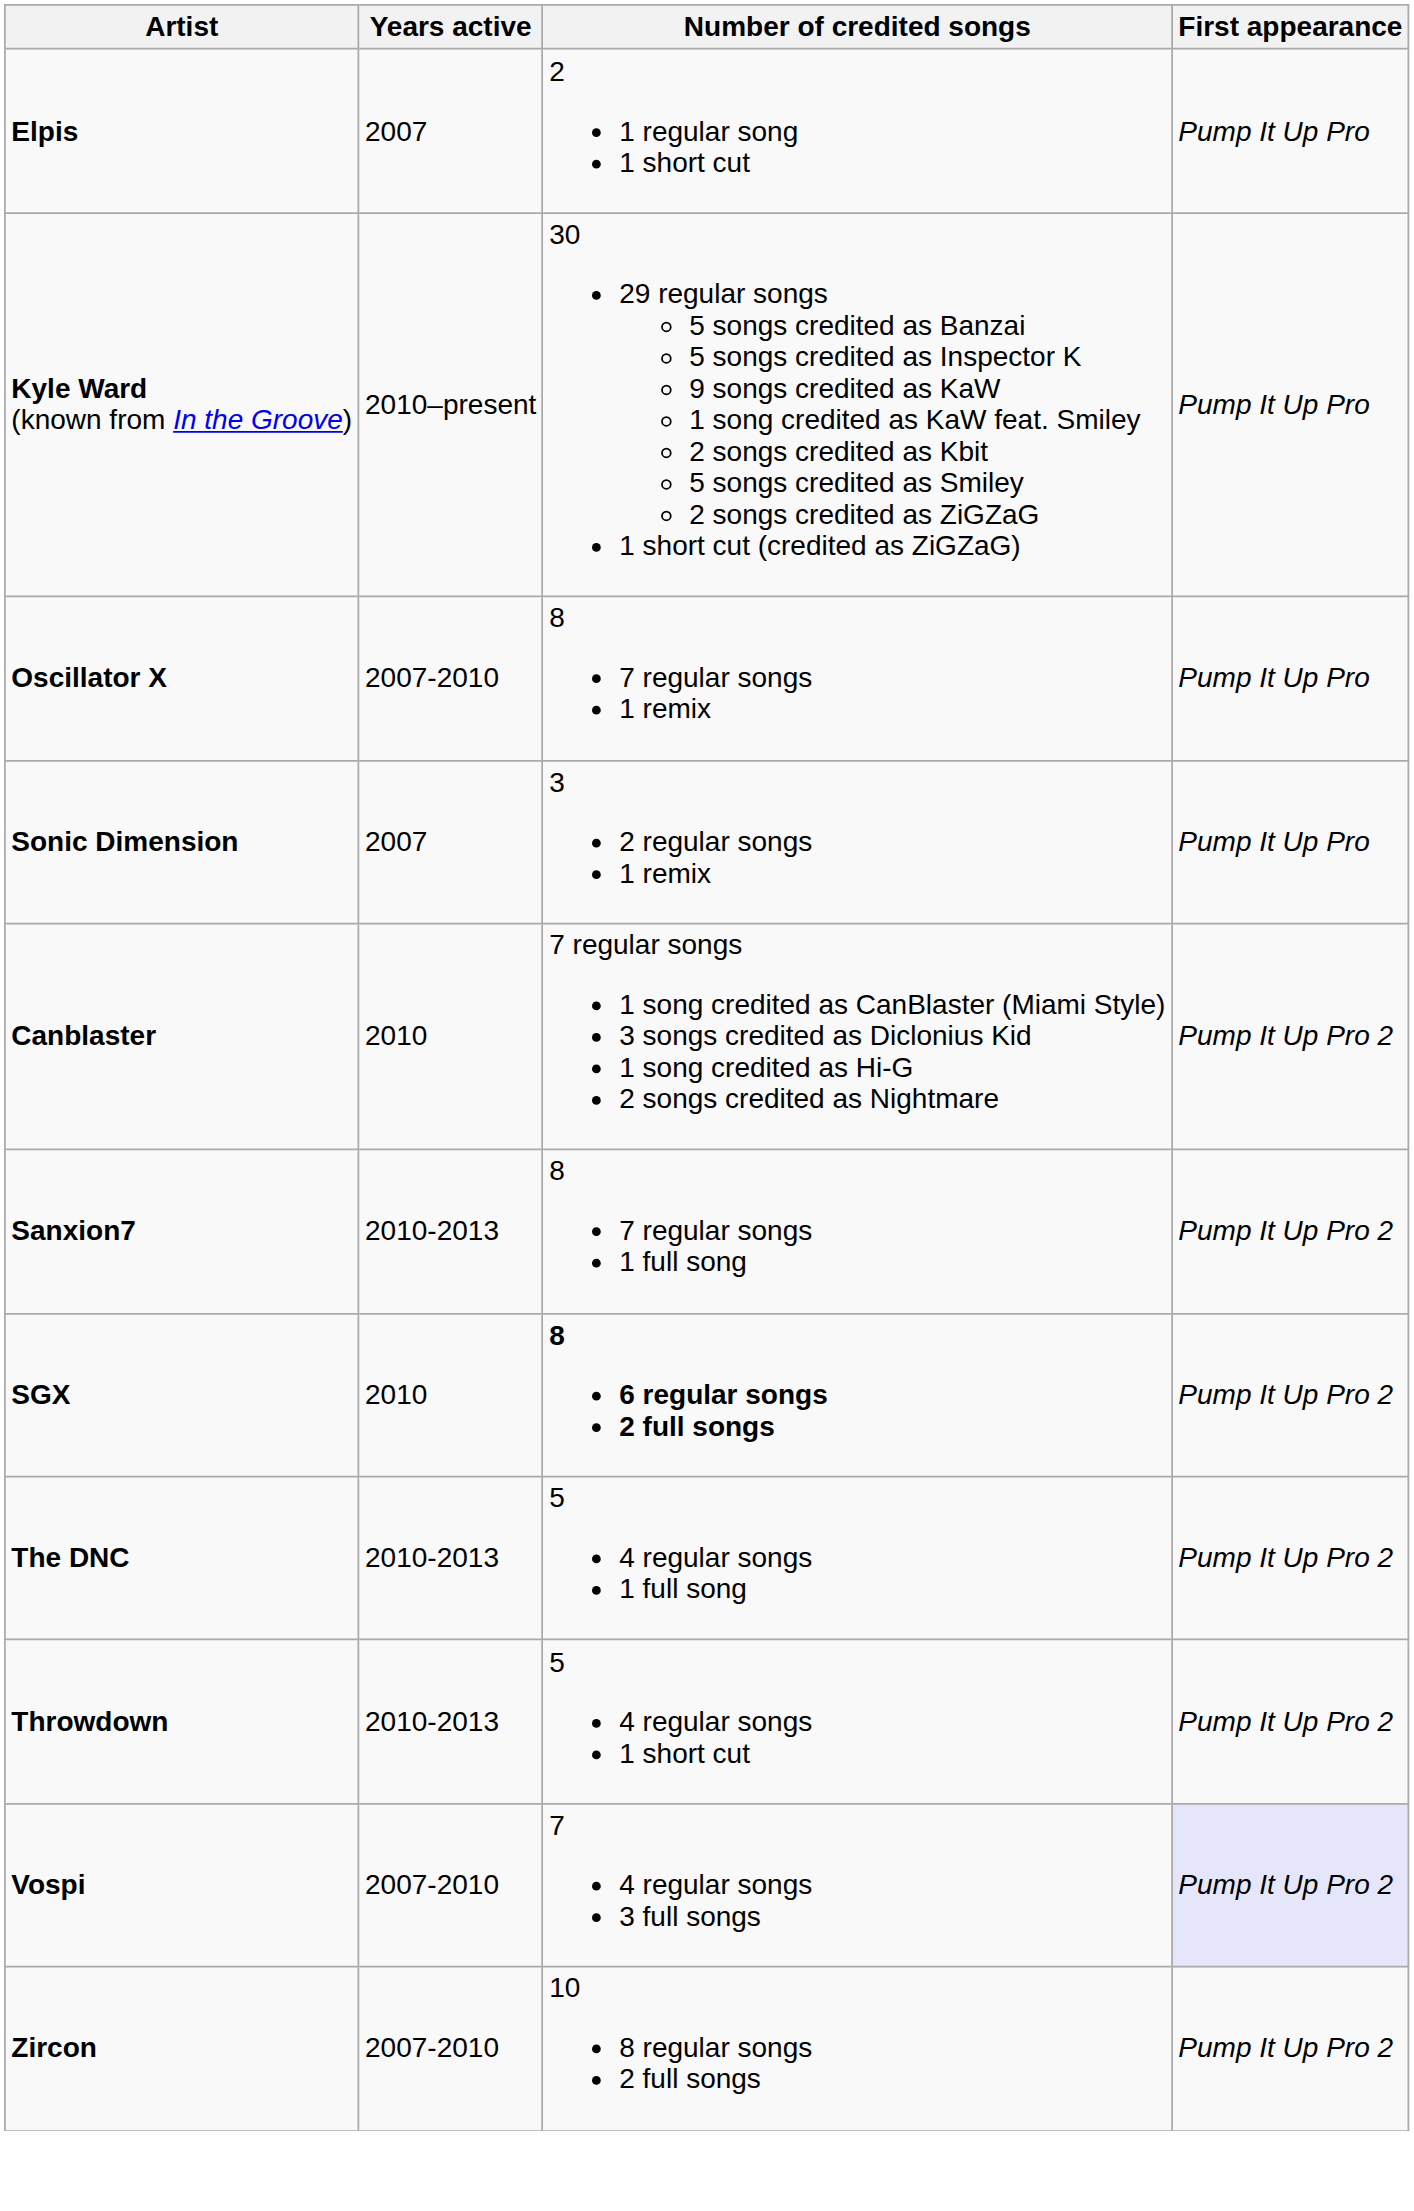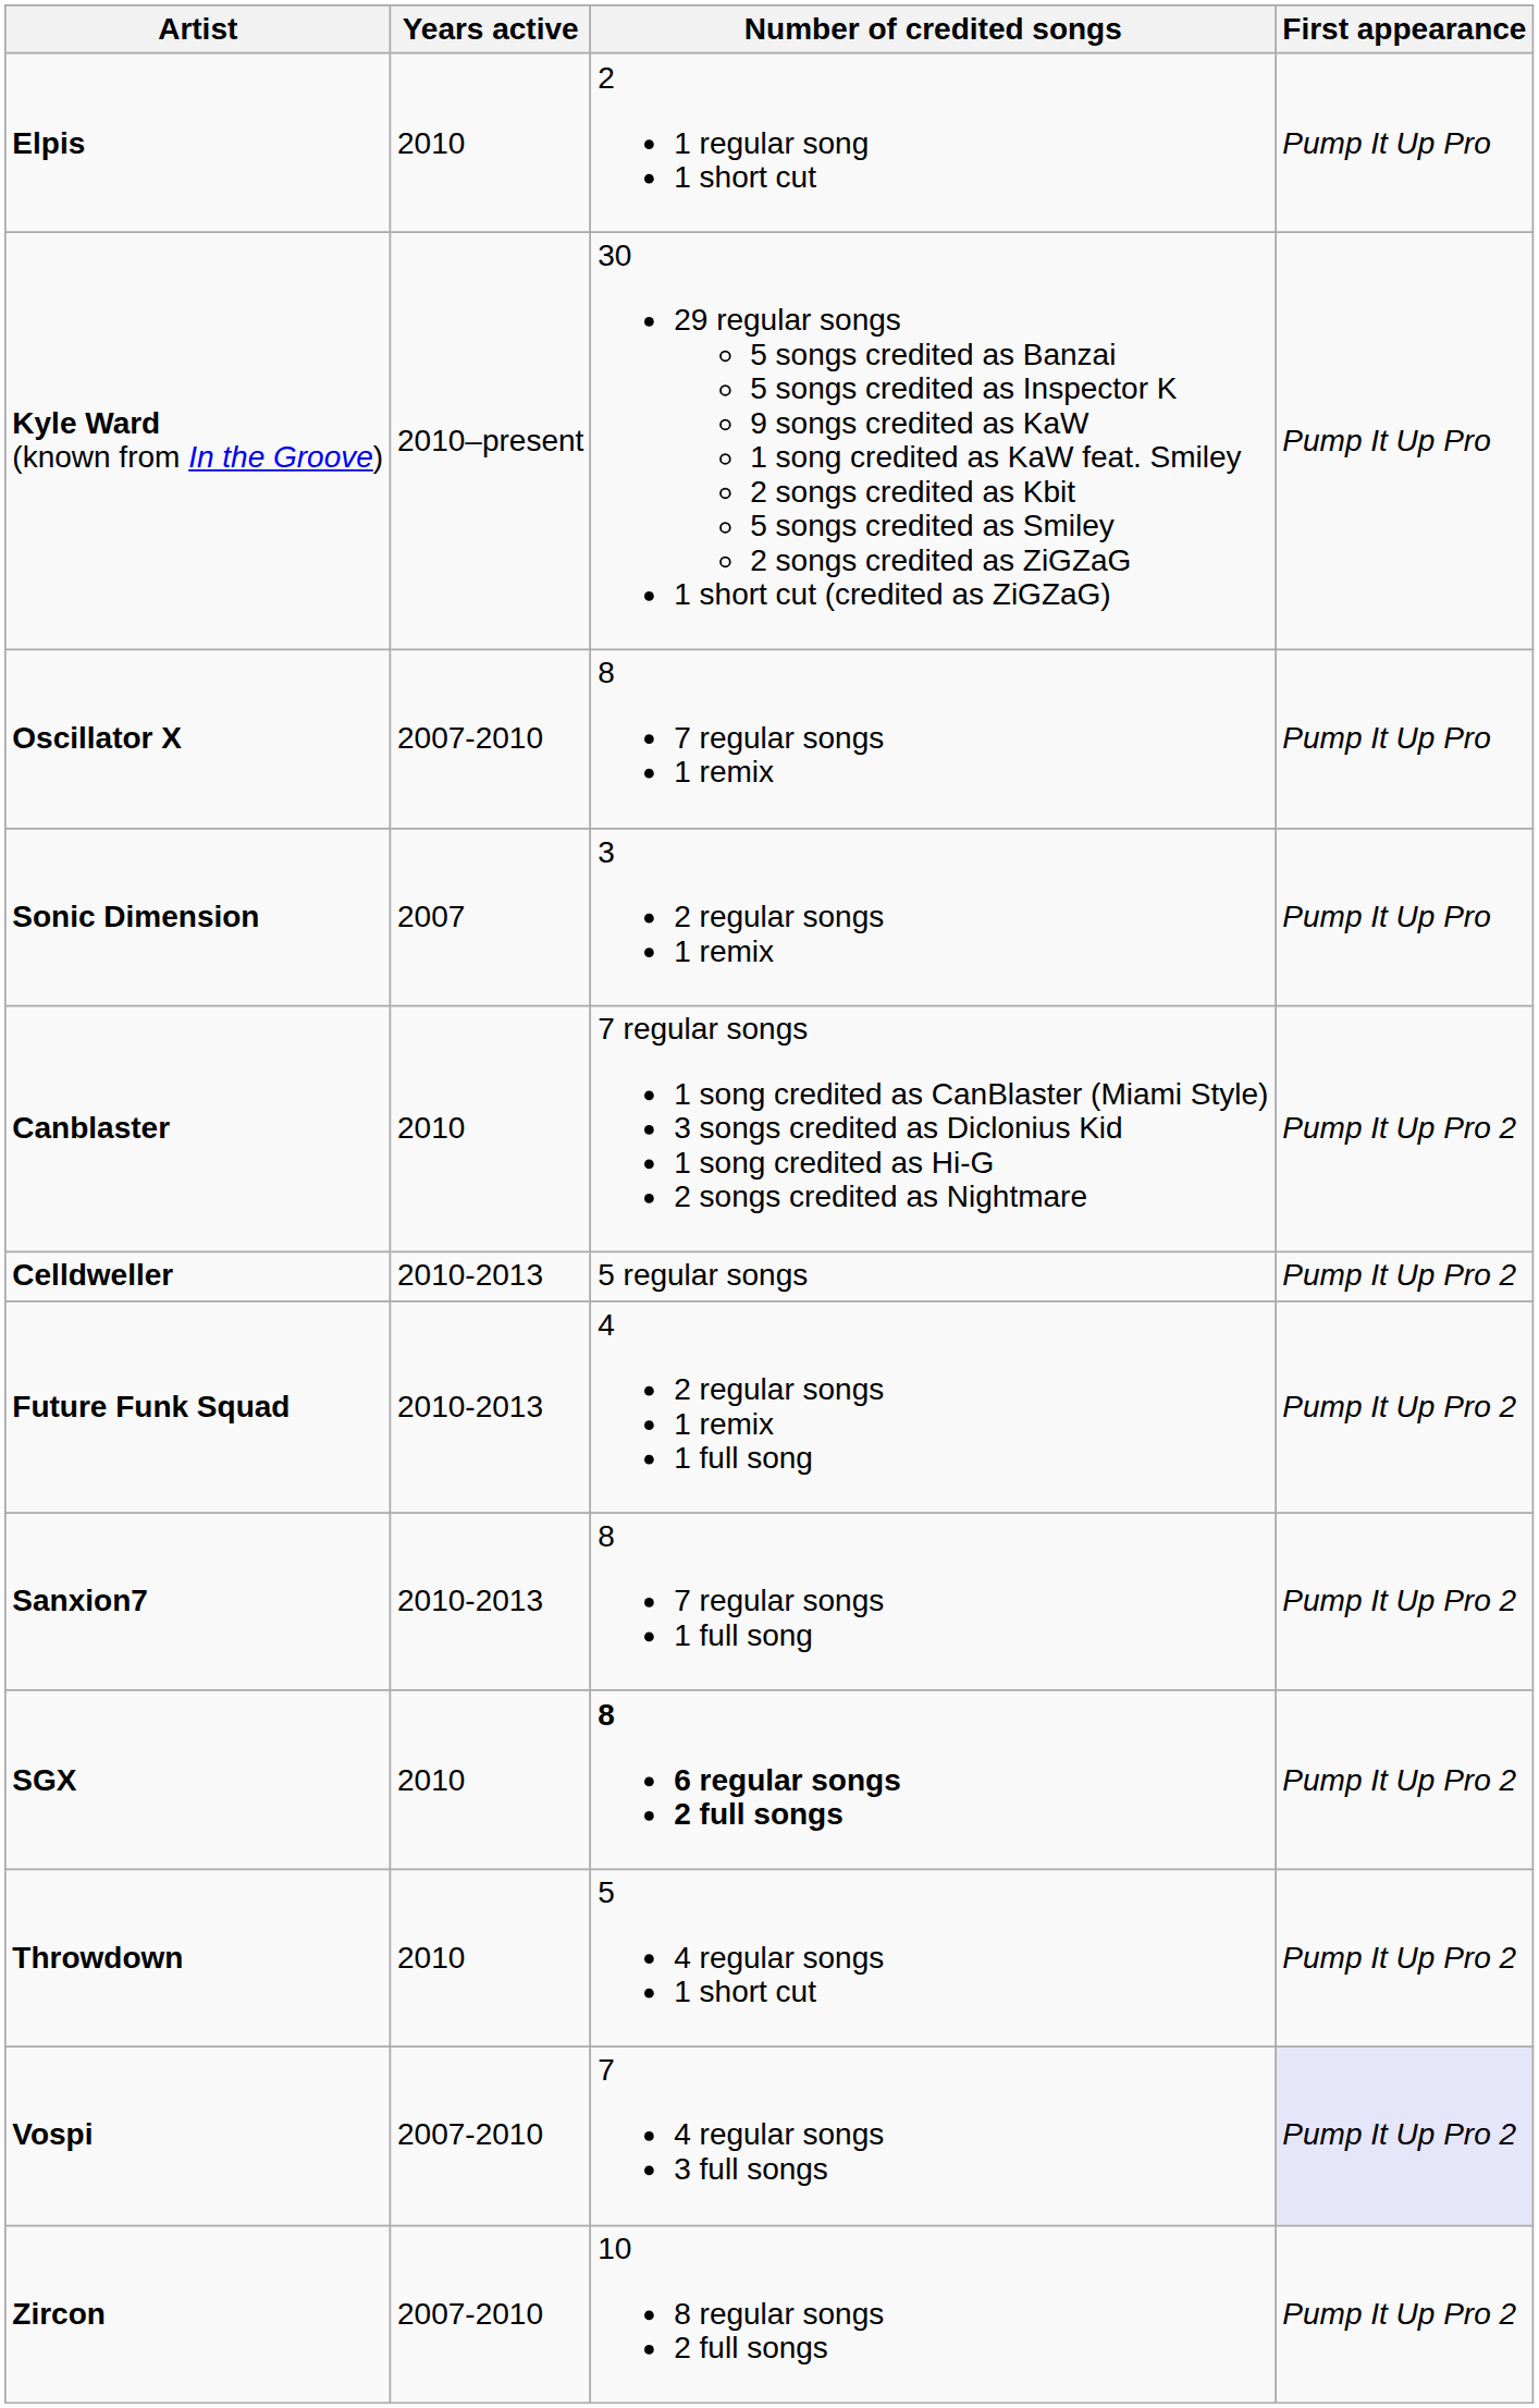Elpis | Years active: 2007 -> 2010
+ row: Celldweller | 2010-2013 | 5 regular songs | Pump It Up Pro 2
+ row: Future Funk Squad | 2010-2013 | 4 2 regular songs 1 remix 1 full song | Pump It Up Pro 2
- row: The DNC | 2010-2013 | 5 4 regular songs 1 full song | Pump It Up Pro 2
Throwdown | Years active: 2010-2013 -> 2010
